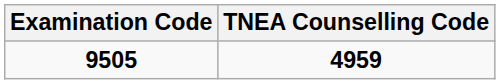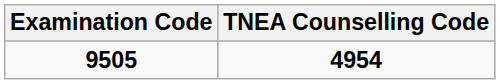9505 | TNEA Counselling Code: 4959 -> 4954
